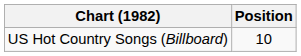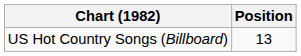US Hot Country Songs (Billboard) | Position: 10 -> 13
